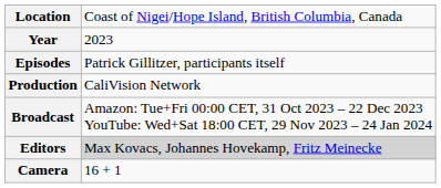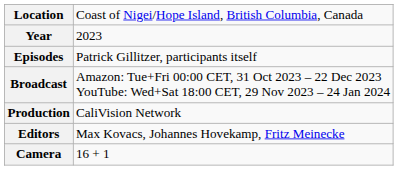rows swapped: Broadcast <-> Production
Editors | column 2: lightgrey background -> no background
